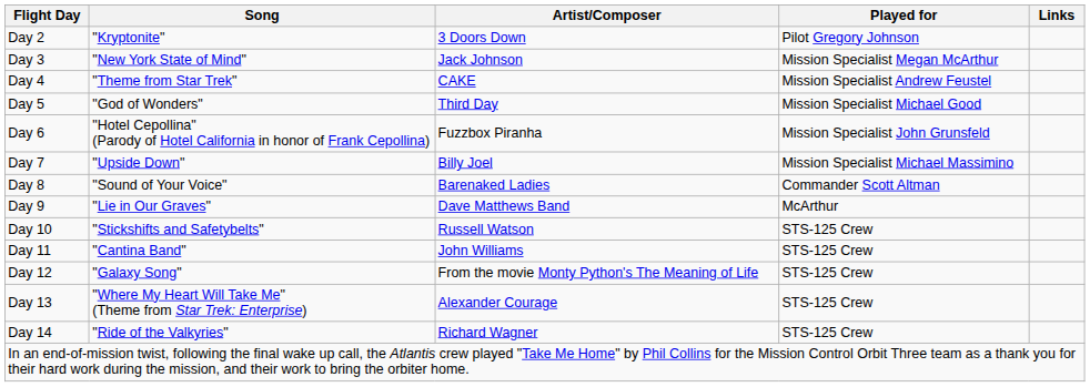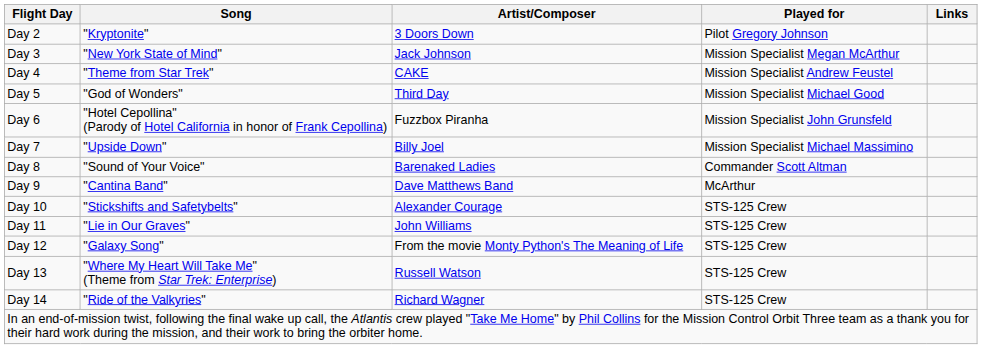Day 9 | Song: "Lie in Our Graves" -> "Cantina Band"
Day 10 | Artist/Composer: Russell Watson -> Alexander Courage
Day 11 | Song: "Cantina Band" -> "Lie in Our Graves"
Day 13 | Artist/Composer: Alexander Courage -> Russell Watson
